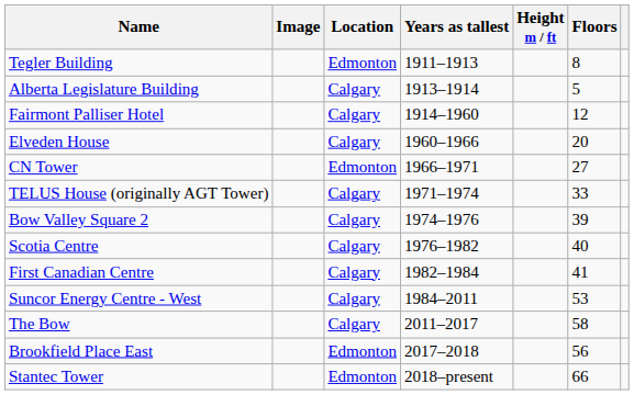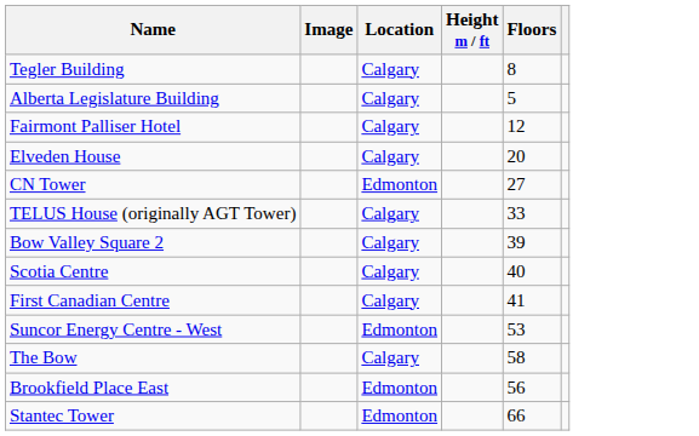- column: Years as tallest | 1911–1913 | 1913–1914 | 1914–1960 | 1960–1966 | 1966–1971 | 1971–1974 | 1974–1976 | 1976–1982 | 1982–1984 | 1984–2011 | 2011–2017 | 2017–2018 | 2018–present
Tegler Building | Location: Edmonton -> Calgary
Suncor Energy Centre - West | Location: Calgary -> Edmonton
